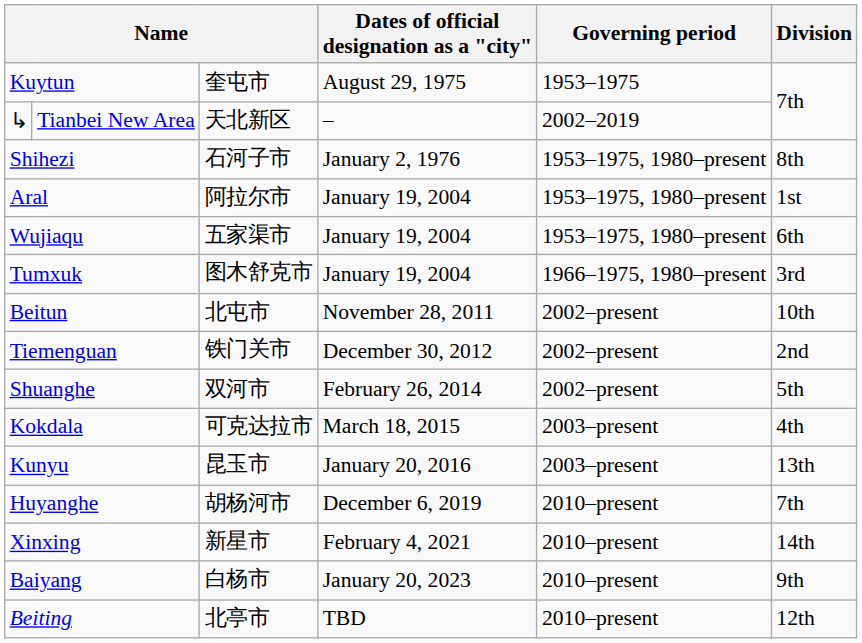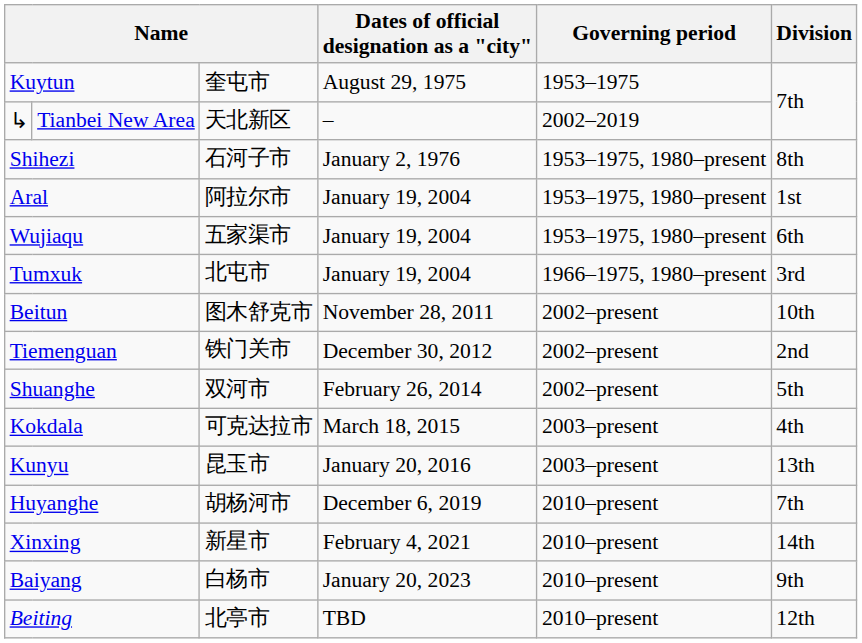Tumxuk | column 3: 图木舒克市 -> 北屯市
Beitun | column 3: 北屯市 -> 图木舒克市
